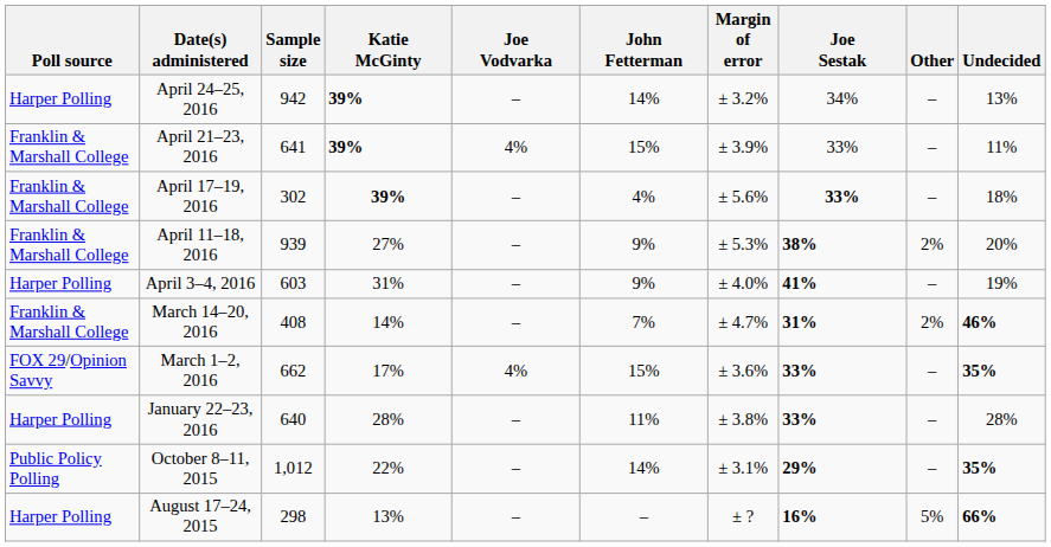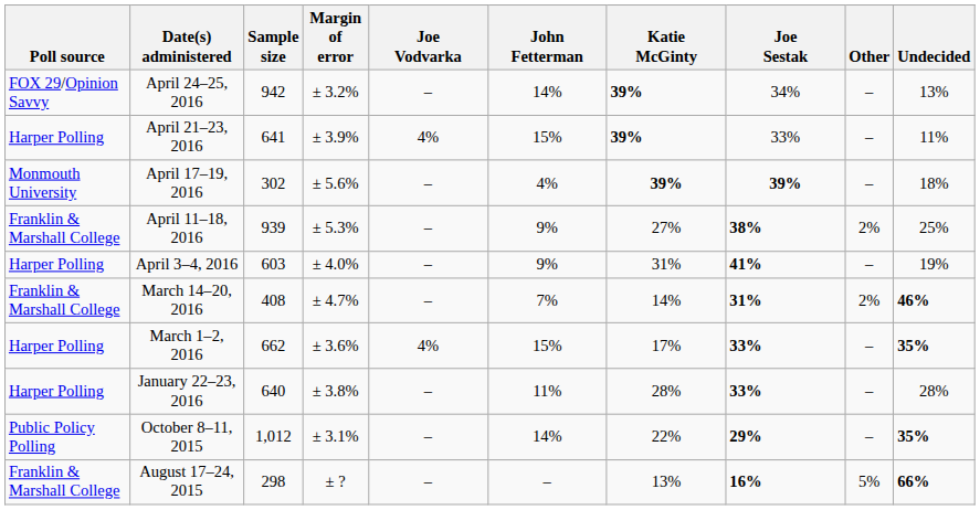columns swapped: Margin of error <-> Katie McGinty
April 24–25, 2016 | Poll source: Harper Polling -> FOX 29/Opinion Savvy
April 21–23, 2016 | Poll source: Franklin & Marshall College -> Harper Polling
April 17–19, 2016 | Poll source: Franklin & Marshall College -> Monmouth University
April 17–19, 2016 | Joe Sestak: 33% -> 39%
April 11–18, 2016 | Undecided: 20% -> 25%
March 1–2, 2016 | Poll source: FOX 29/Opinion Savvy -> Harper Polling
August 17–24, 2015 | Poll source: Harper Polling -> Franklin & Marshall College
